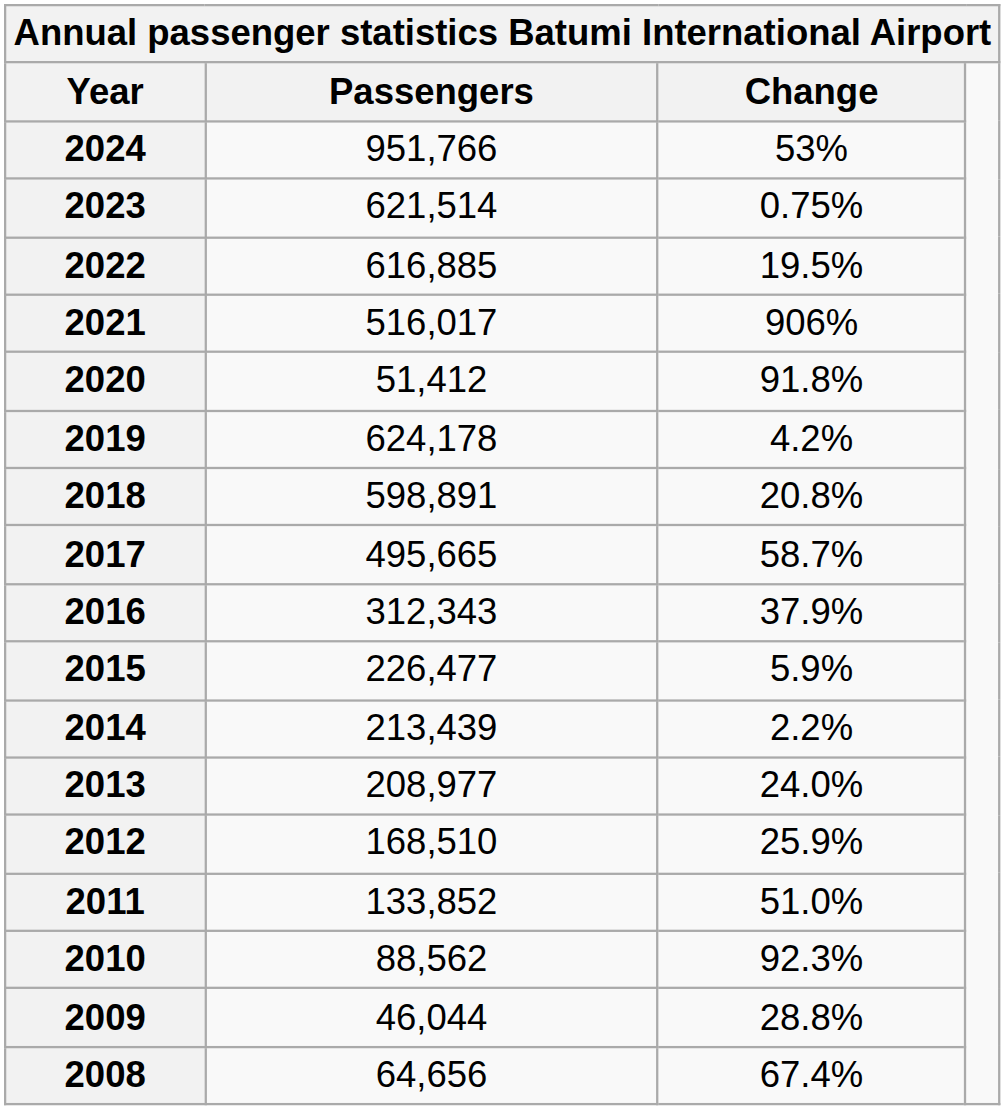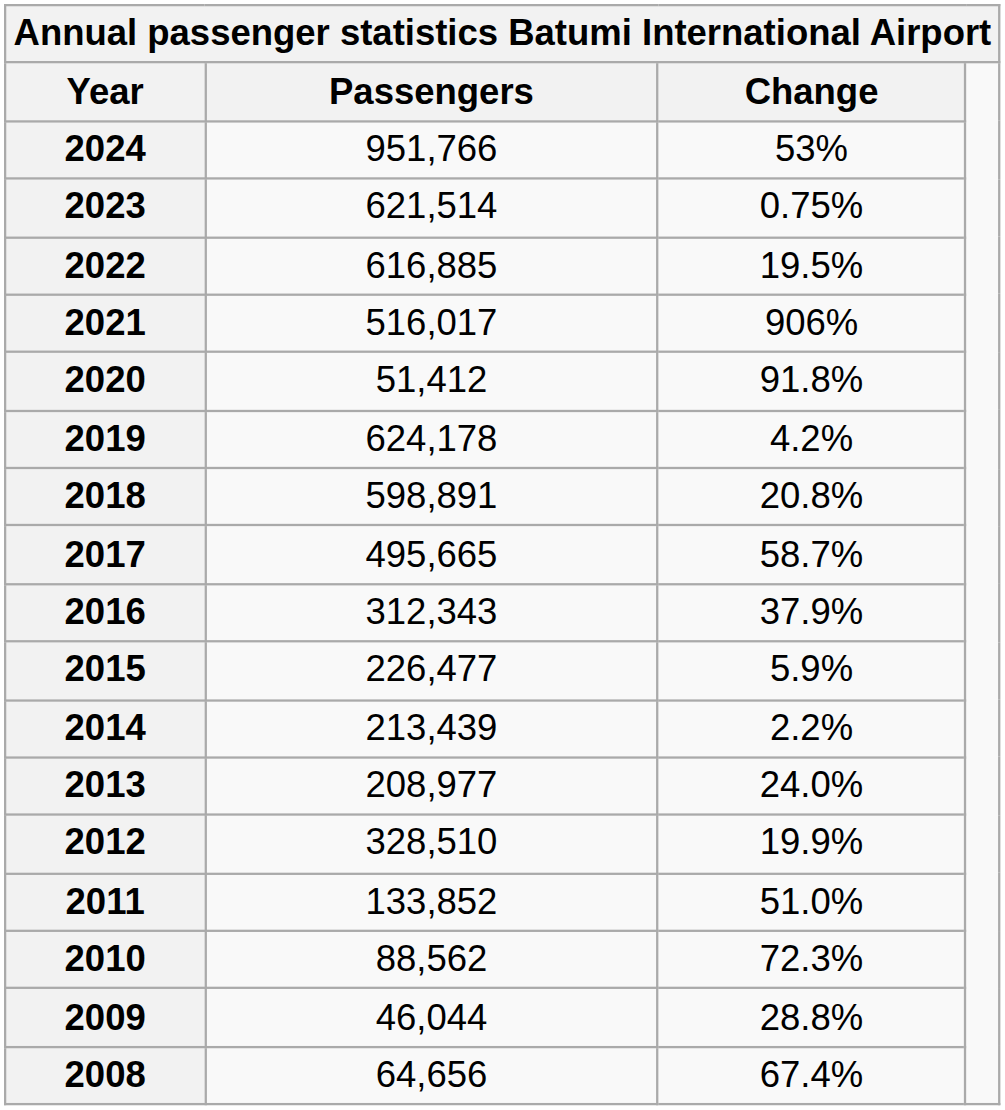2012 | Passengers: 168,510 -> 328,510
2012 | Change: 25.9% -> 19.9%
2010 | Change: 92.3% -> 72.3%
